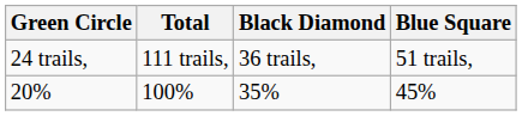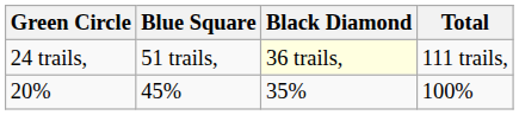columns swapped: Blue Square <-> Total
24 trails, | Black Diamond: no background -> lightyellow background
